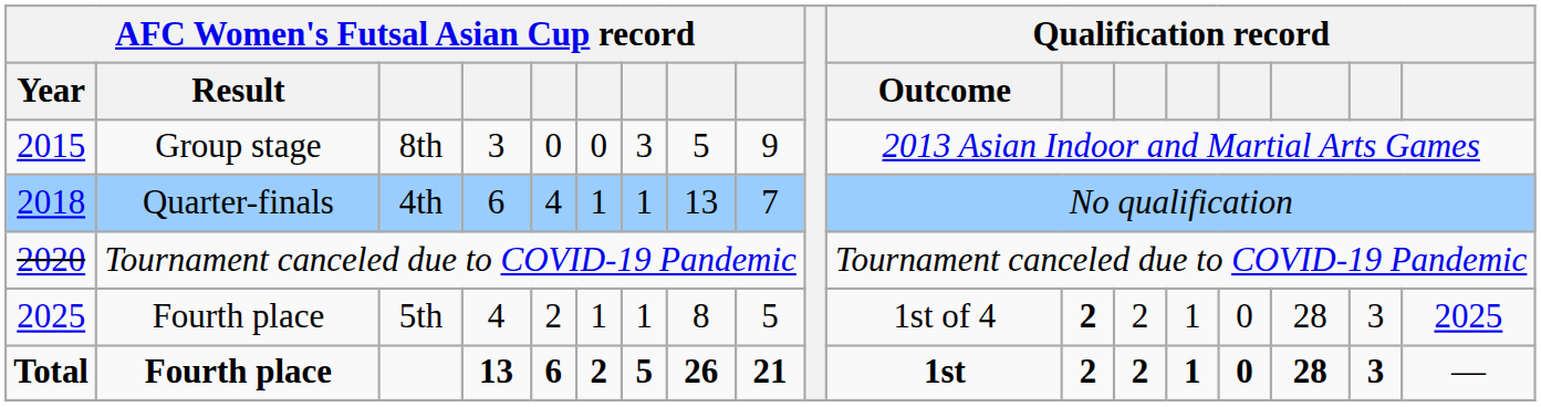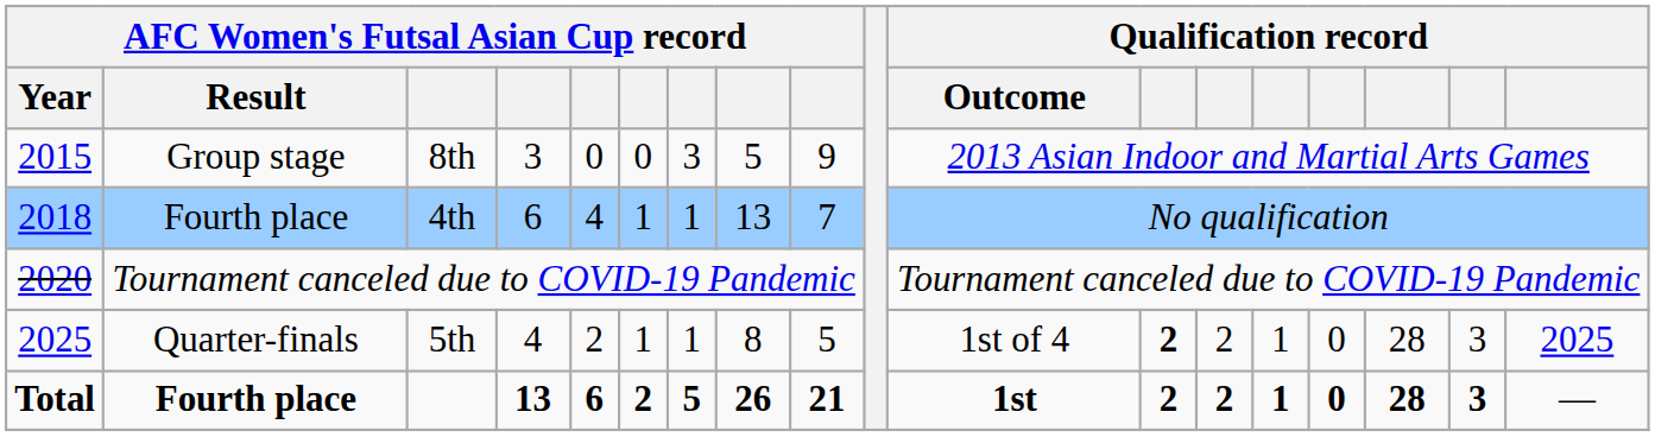4th | AFC Women's Futsal Asian Cup record / Result: Quarter-finals -> Fourth place
5th | AFC Women's Futsal Asian Cup record / Result: Fourth place -> Quarter-finals
